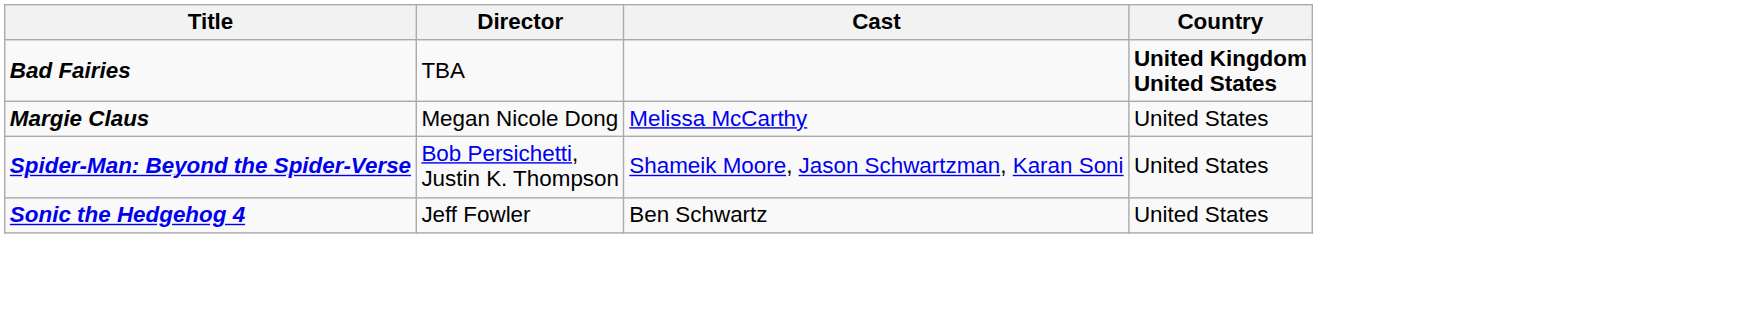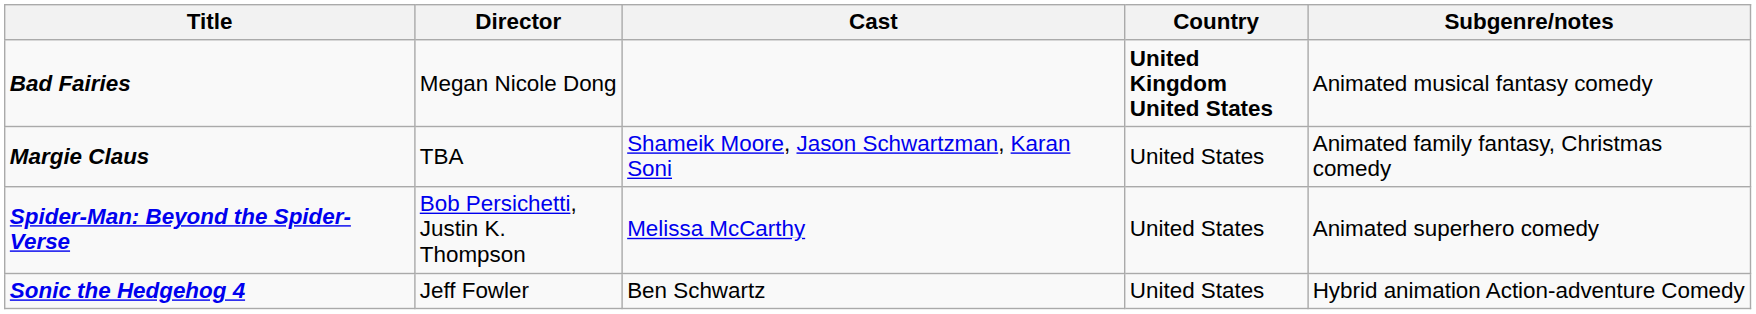+ column: Subgenre/notes | Animated musical fantasy comedy | Animated family fantasy, Christmas comedy | Animated superhero comedy | Hybrid animation Action-adventure Comedy
Bad Fairies | Director: TBA -> Megan Nicole Dong
Margie Claus | Director: Megan Nicole Dong -> TBA
Margie Claus | Cast: Melissa McCarthy -> Shameik Moore, Jason Schwartzman, Karan Soni
Spider-Man: Beyond the Spider-Verse | Cast: Shameik Moore, Jason Schwartzman, Karan Soni -> Melissa McCarthy
